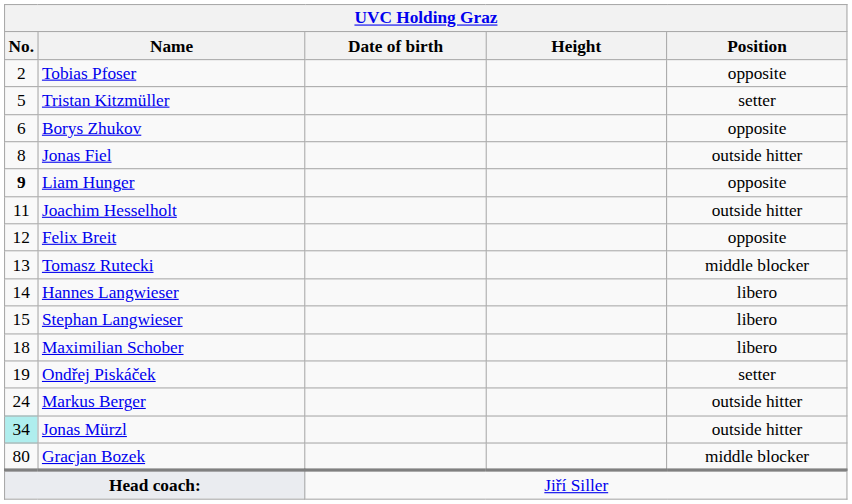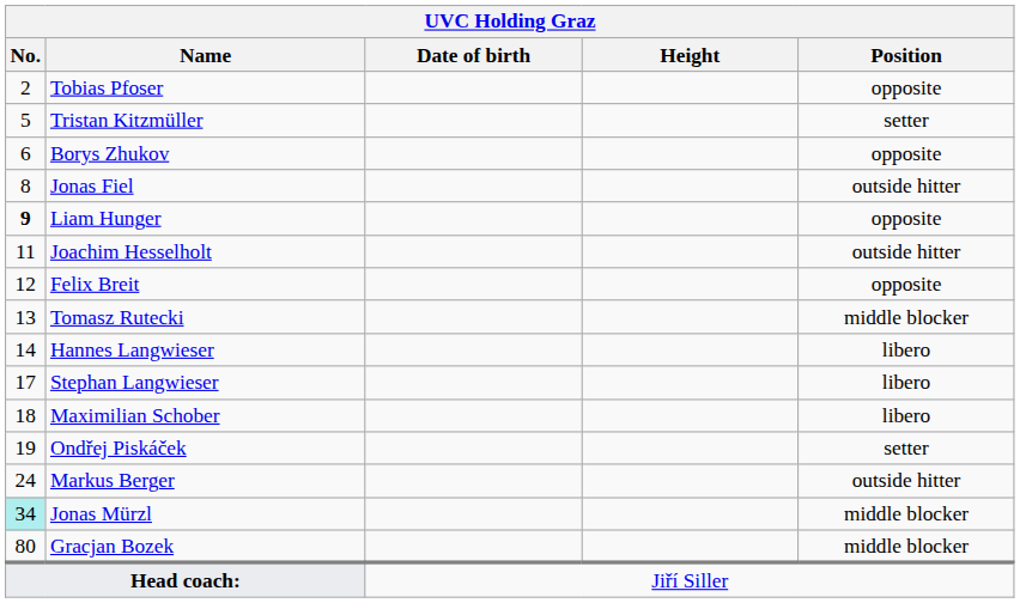Stephan Langwieser | No.: 15 -> 17
Jonas Mürzl | Position: outside hitter -> middle blocker
